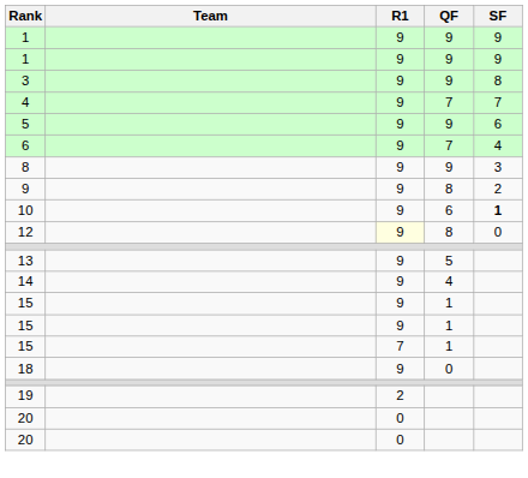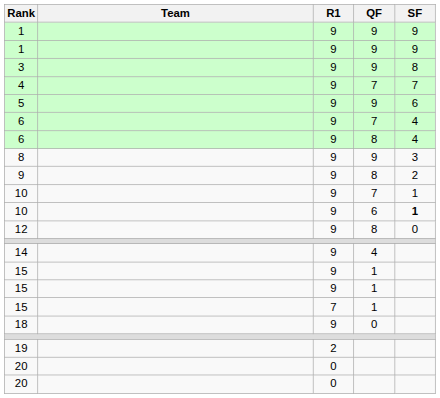+ row: 6 | 9 | 8 | 4
+ row: 10 | 9 | 7 | 1
12 | R1: lightyellow background -> no background
- row: 13 | 9 | 5
